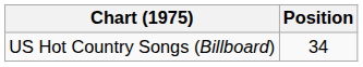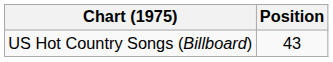US Hot Country Songs (Billboard) | Position: 34 -> 43
